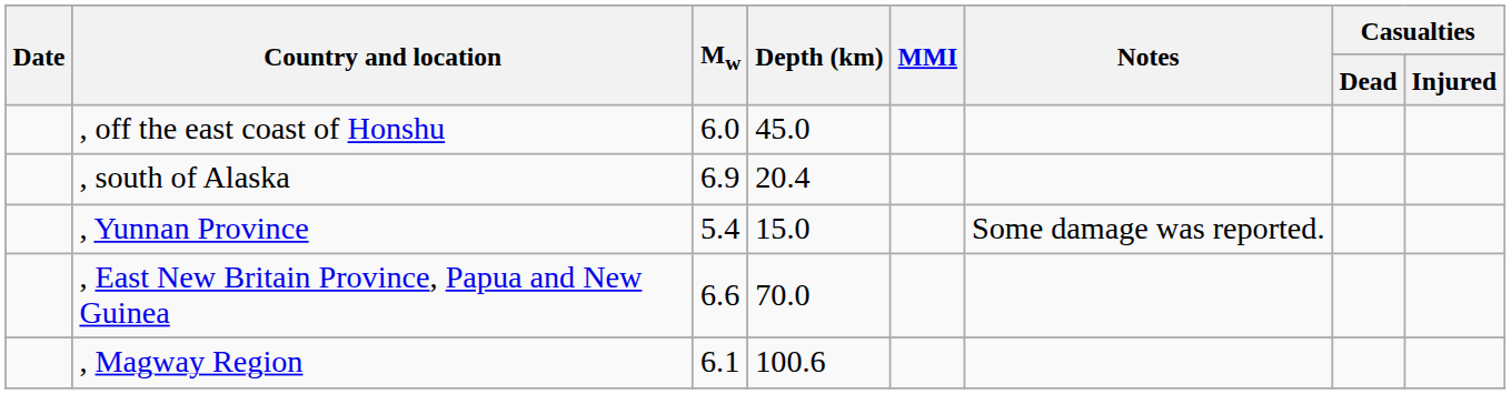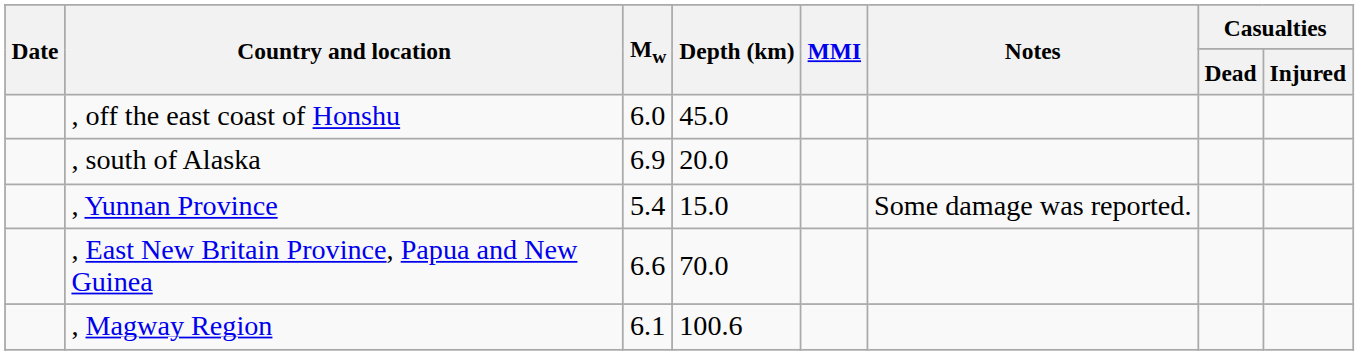, south of Alaska | Depth (km): 20.4 -> 20.0
